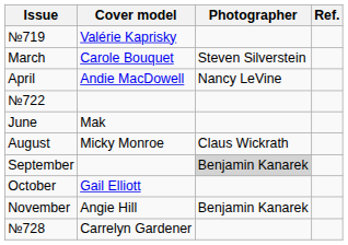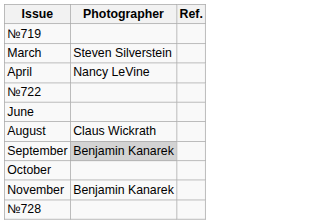- column: Cover model | Valérie Kaprisky | Carole Bouquet | Andie MacDowell | Mak | Micky Monroe | Gail Elliott | Angie Hill | Carrelyn Gardener
